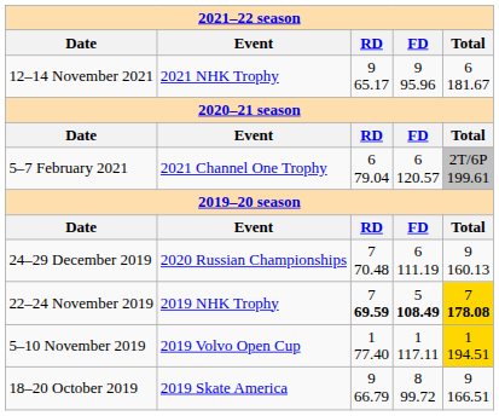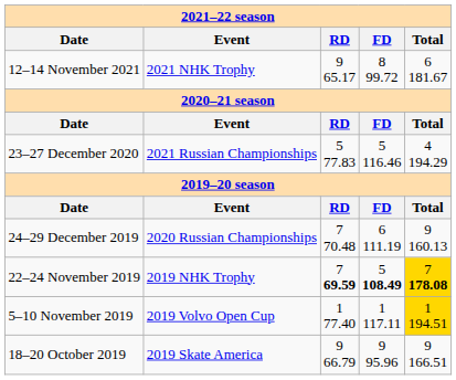12–14 November 2021 | column 4: 9 95.96 -> 8 99.72
- row: 5–7 February 2021 | 2021 Channel One Trophy | 6 79.04 | 6 120.57 | 2T/6P 199.61
+ row: 23–27 December 2020 | 2021 Russian Championships | 5 77.83 | 5 116.46 | 4 194.29
18–20 October 2019 | column 4: 8 99.72 -> 9 95.96
